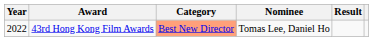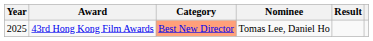43rd Hong Kong Film Awards | Year: 2022 -> 2025
